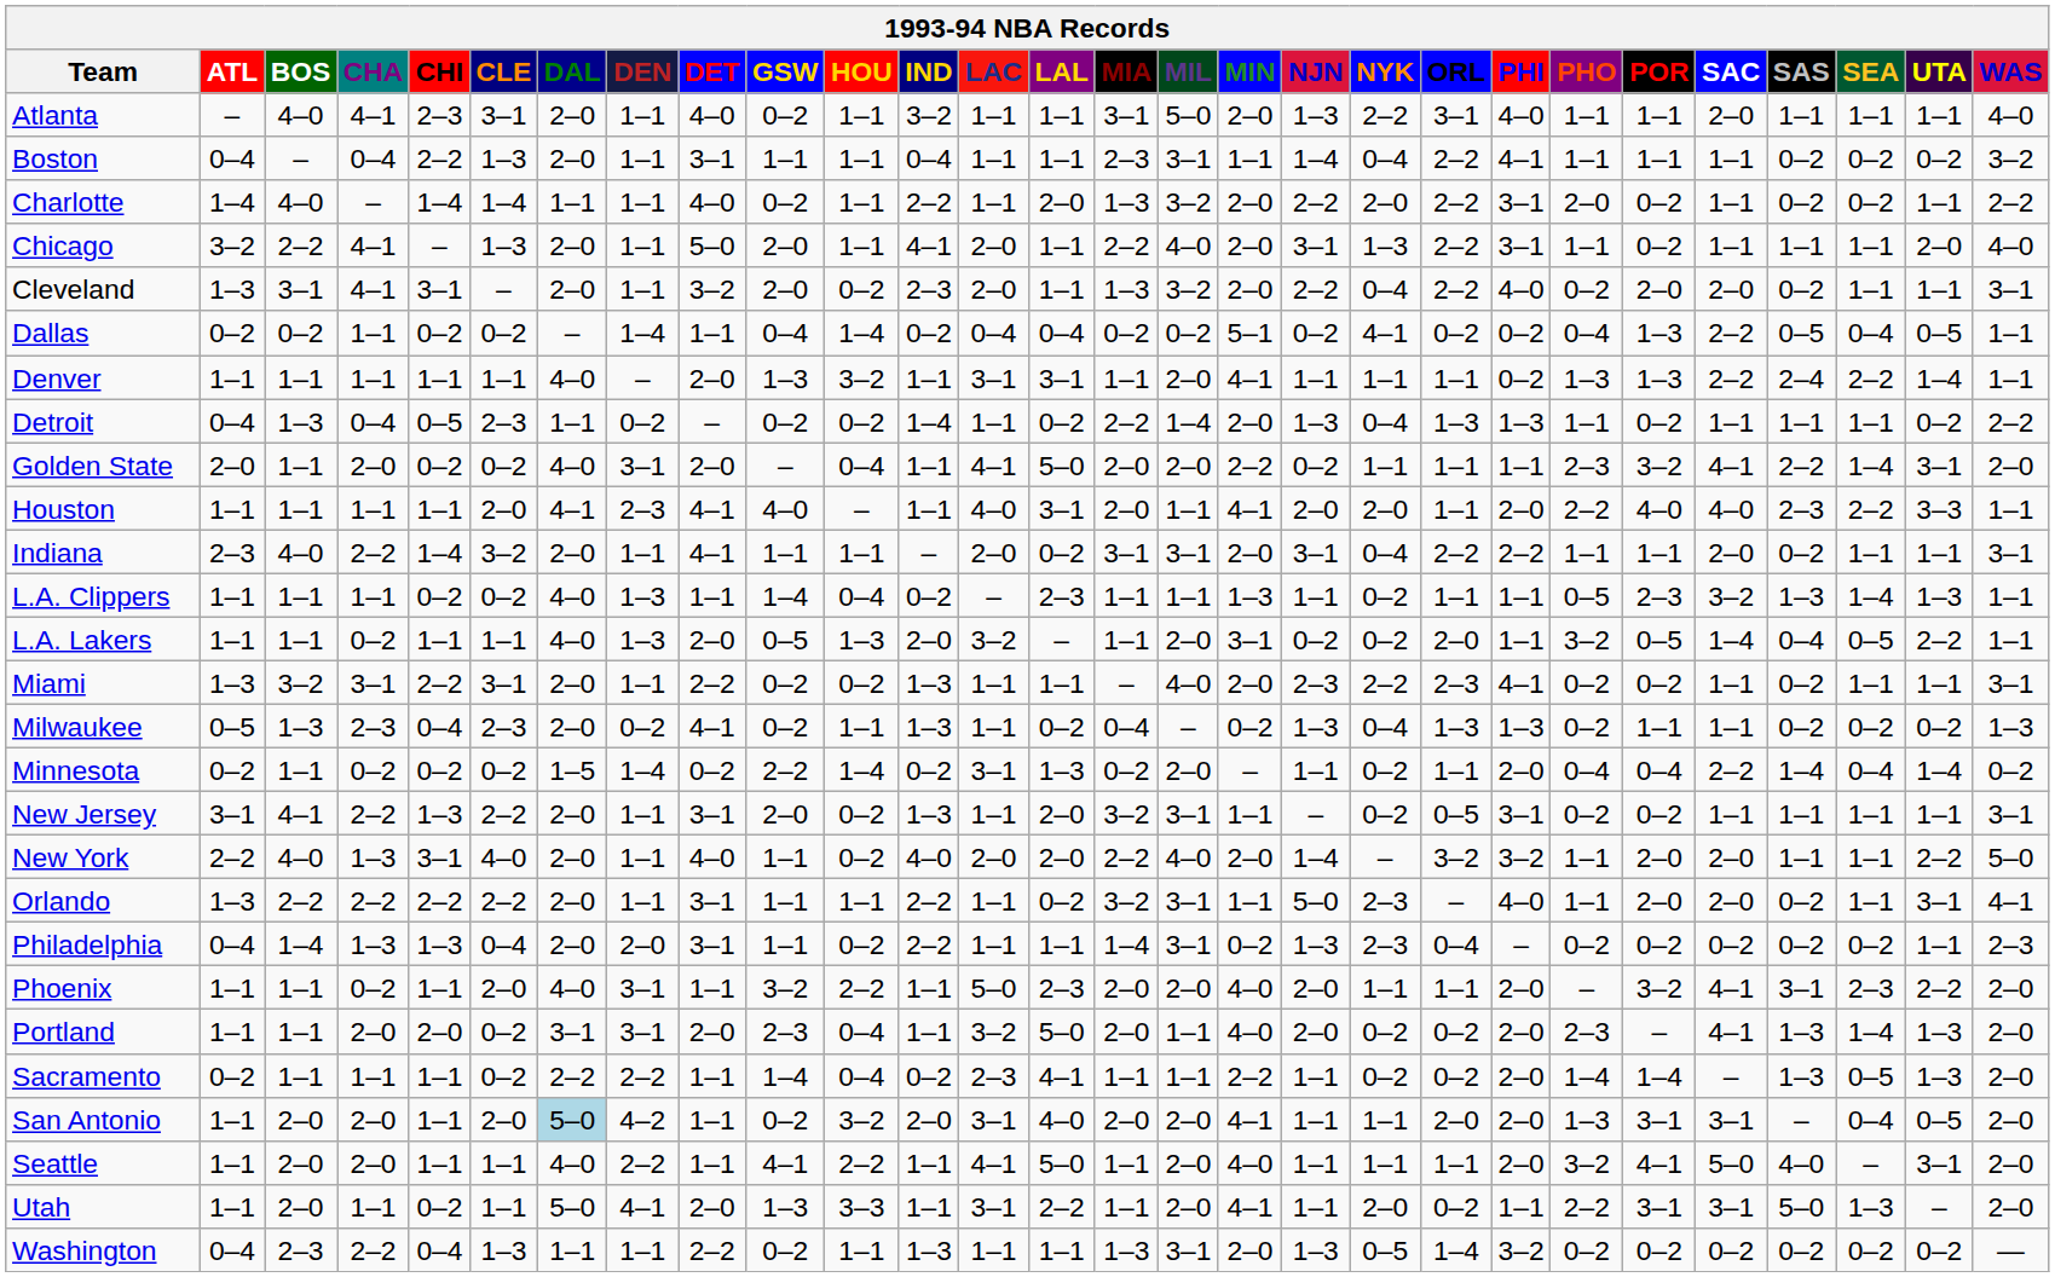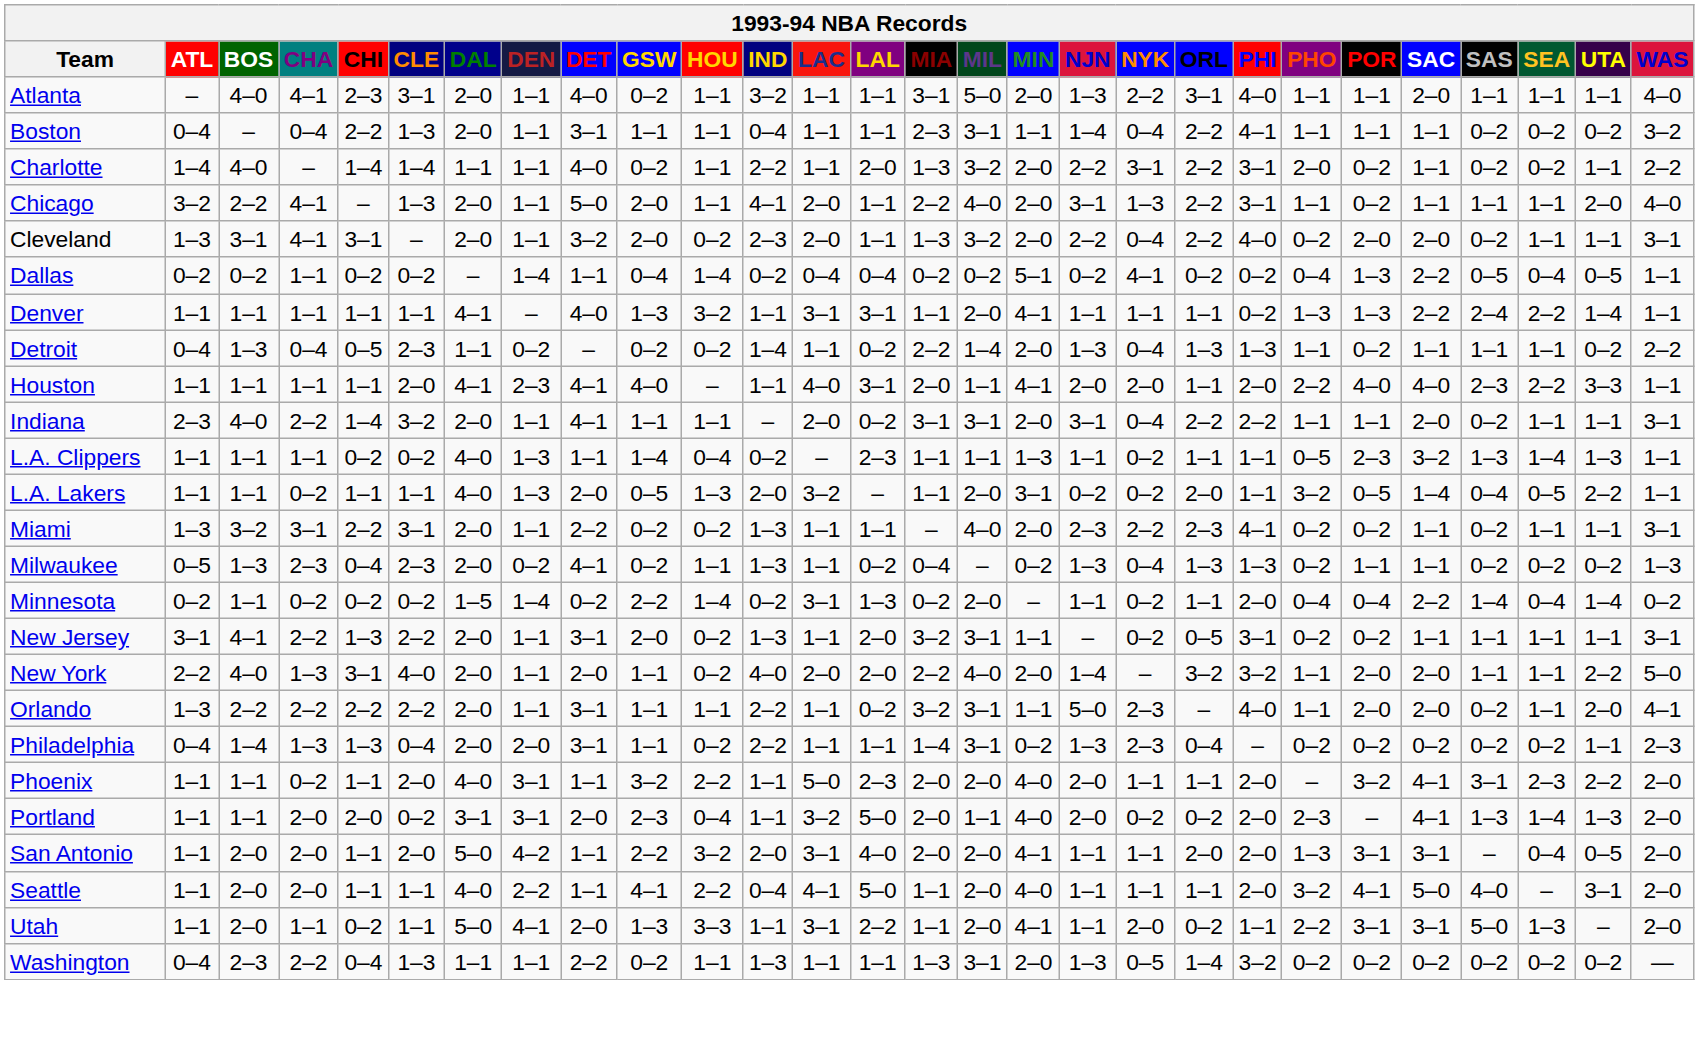Charlotte | NYK: 2–0 -> 3–1
Denver | DAL: 4–0 -> 4–1
Denver | DET: 2–0 -> 4–0
- row: Golden State | 2–0 | 1–1 | 2–0 | 0–2 | 0–2 | 4–0 | 3–1 | 2–0 | – | 0–4 | 1–1 | 4–1 | 5–0 | 2–0 | 2–0 | 2–2 | 0–2 | 1–1 | 1–1 | 1–1 | 2–3 | 3–2 | 4–1 | 2–2 | 1–4 | 3–1 | 2–0
New York | DET: 4–0 -> 2–0
Orlando | UTA: 3–1 -> 2–0
- row: Sacramento | 0–2 | 1–1 | 1–1 | 1–1 | 0–2 | 2–2 | 2–2 | 1–1 | 1–4 | 0–4 | 0–2 | 2–3 | 4–1 | 1–1 | 1–1 | 2–2 | 1–1 | 0–2 | 0–2 | 2–0 | 1–4 | 1–4 | – | 1–3 | 0–5 | 1–3 | 2–0
San Antonio | DAL: lightblue background -> no background
San Antonio | GSW: 0–2 -> 2–2
Seattle | IND: 1–1 -> 0–4
